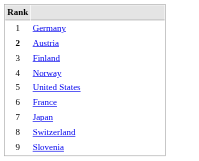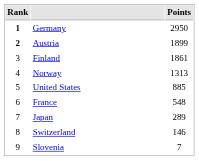+ column: Points | 2950 | 1899 | 1861 | 1313 | 885 | 548 | 289 | 146 | 7
Germany | Rank: normal -> bold
